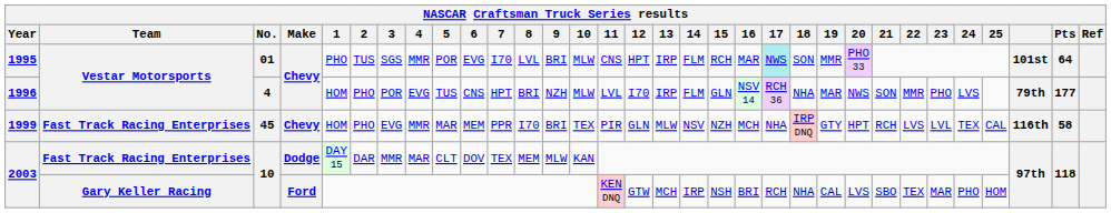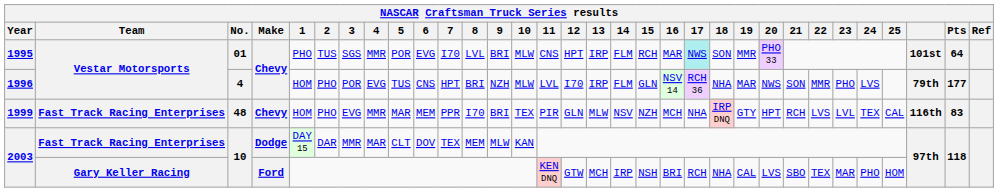1999 | No.: 45 -> 48
1999 | Pts: 58 -> 83
